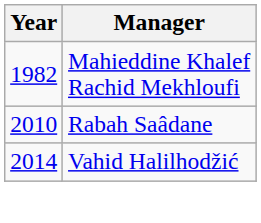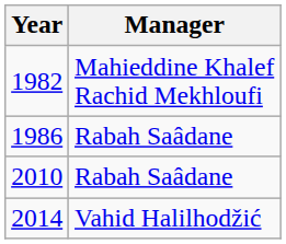+ row: 1986 | Rabah Saâdane
